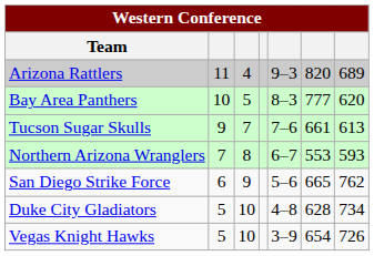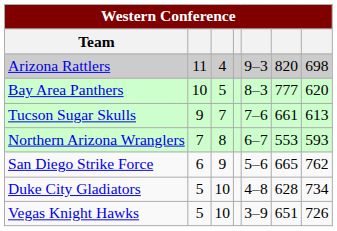Arizona Rattlers | column 7: 689 -> 698
Vegas Knight Hawks | column 6: 654 -> 651
